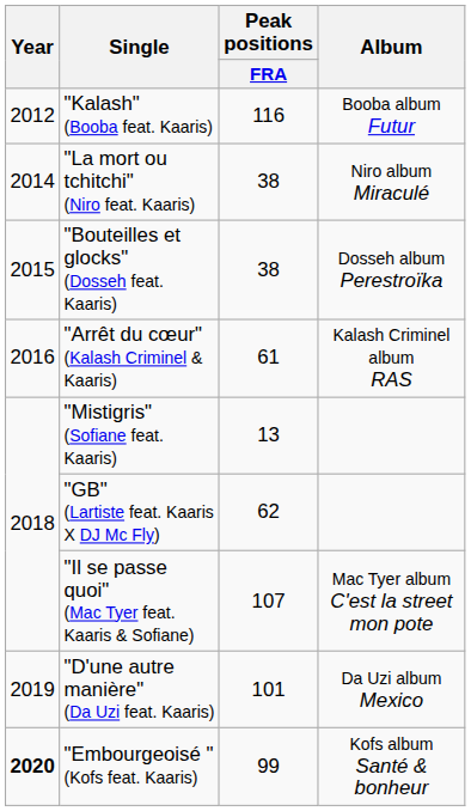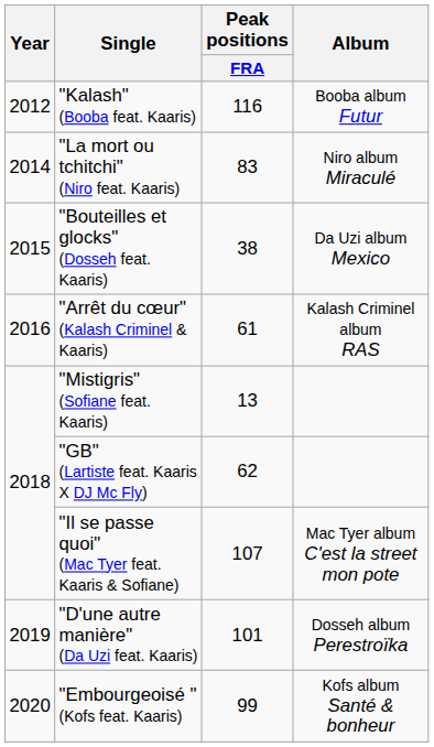"La mort ou tchitchi" (Niro feat. Kaaris) | Peak positions / FRA: 38 -> 83
"Bouteilles et glocks" (Dosseh feat. Kaaris) | Album: Dosseh album Perestroïka -> Da Uzi album Mexico
"D'une autre manière" (Da Uzi feat. Kaaris) | Album: Da Uzi album Mexico -> Dosseh album Perestroïka
"Embourgeoisé " (Kofs feat. Kaaris) | Year: bold -> normal
